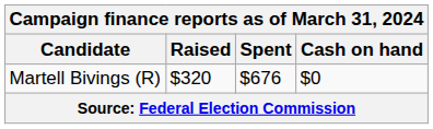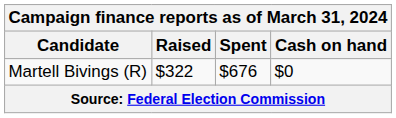Martell Bivings (R) | Raised: $320 -> $322
